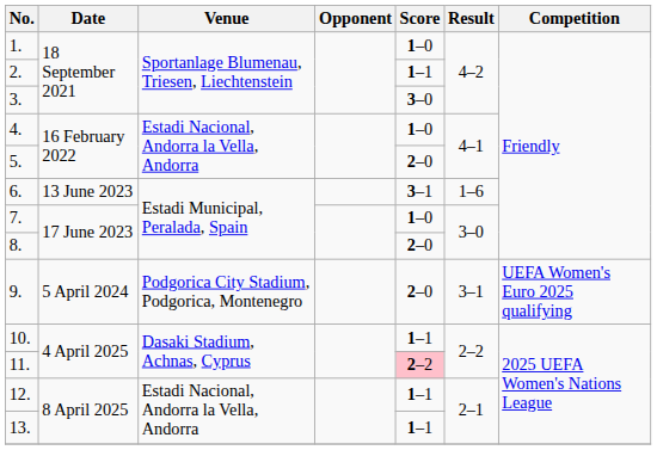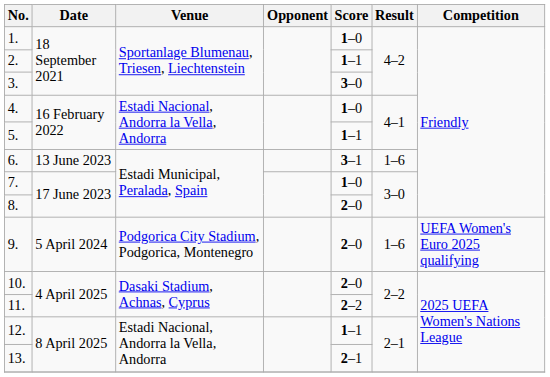5. | Score: 2–0 -> 1–1
9. | Result: 3–1 -> 1–6
10. | Score: 1–1 -> 2–0
11. | Score: pink background -> no background
13. | Score: 1–1 -> 2–1
